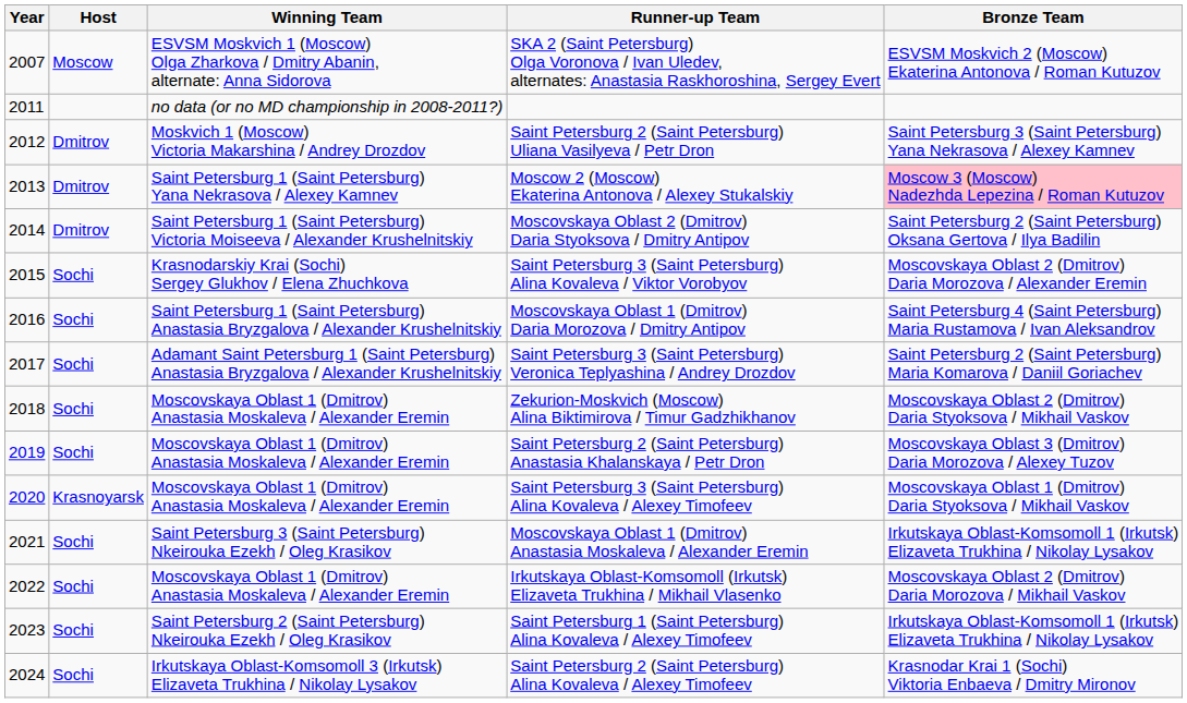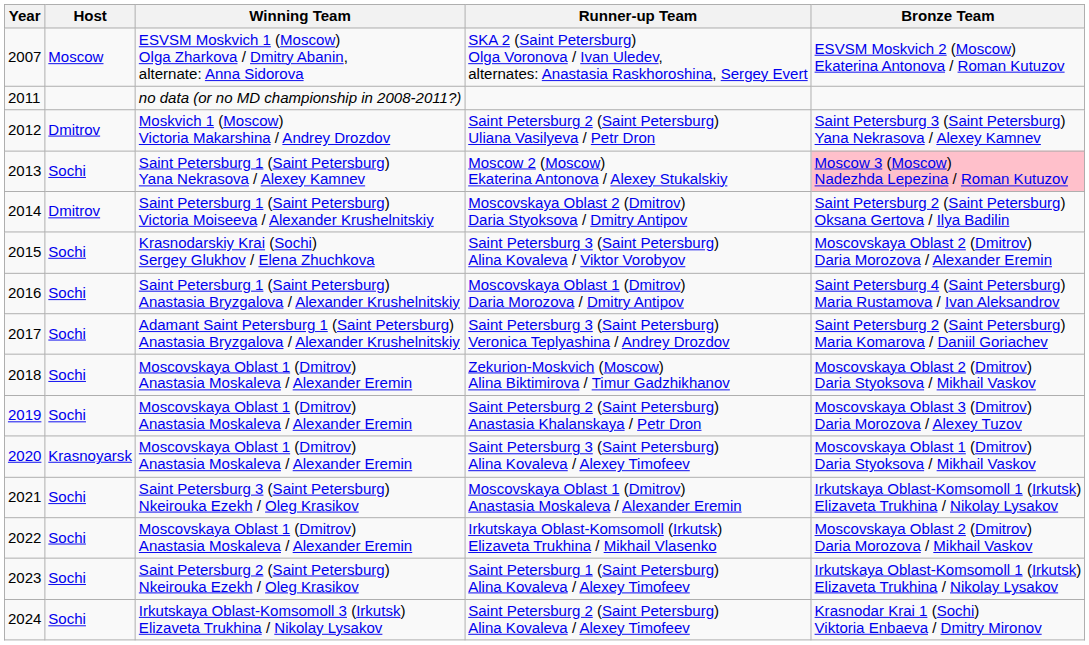Moscow 2 (Moscow) Ekaterina Antonova / Alexey Stukalskiy | Host: Dmitrov -> Sochi
